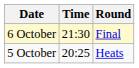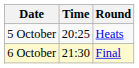rows swapped: 5 October <-> 6 October
